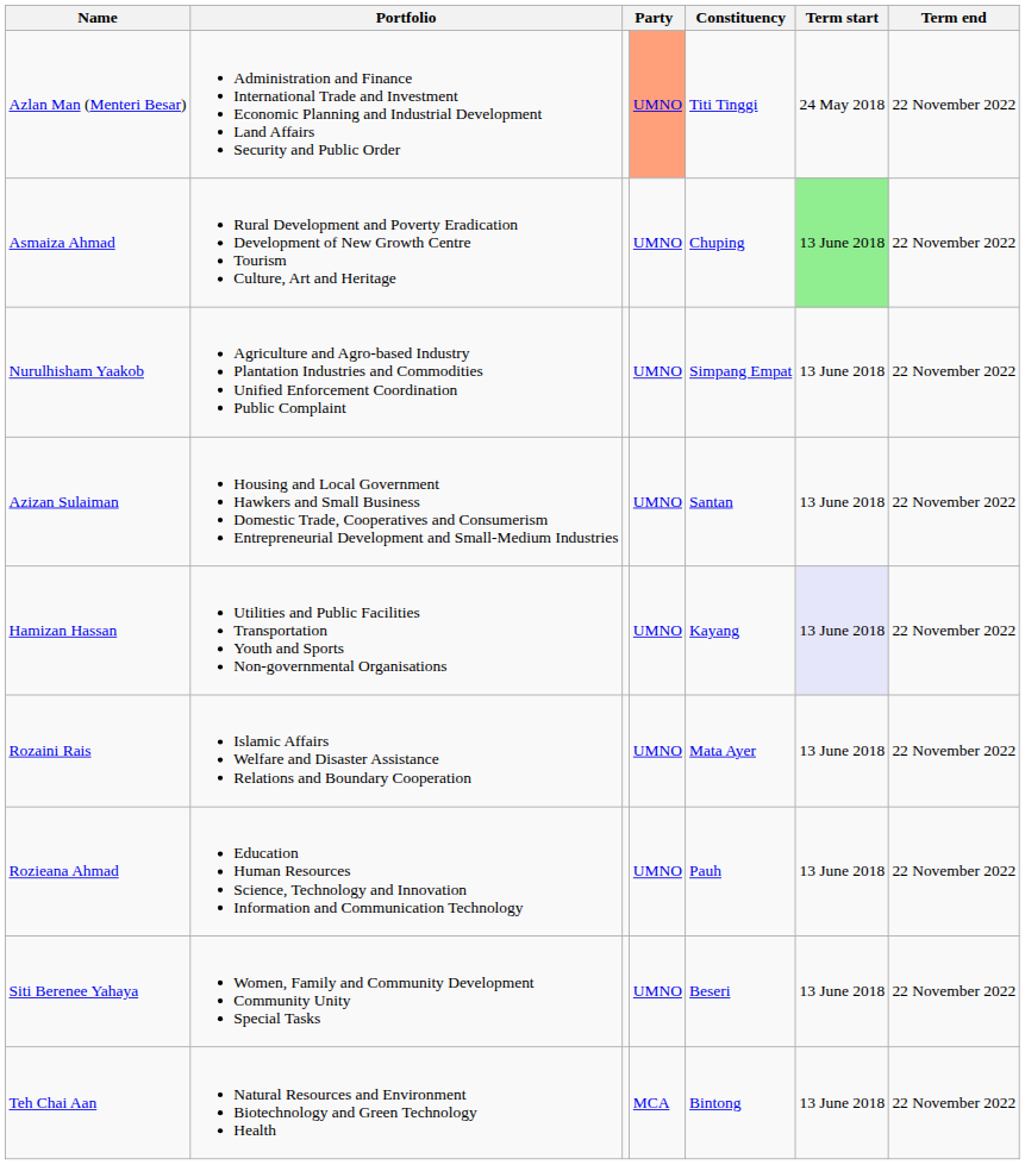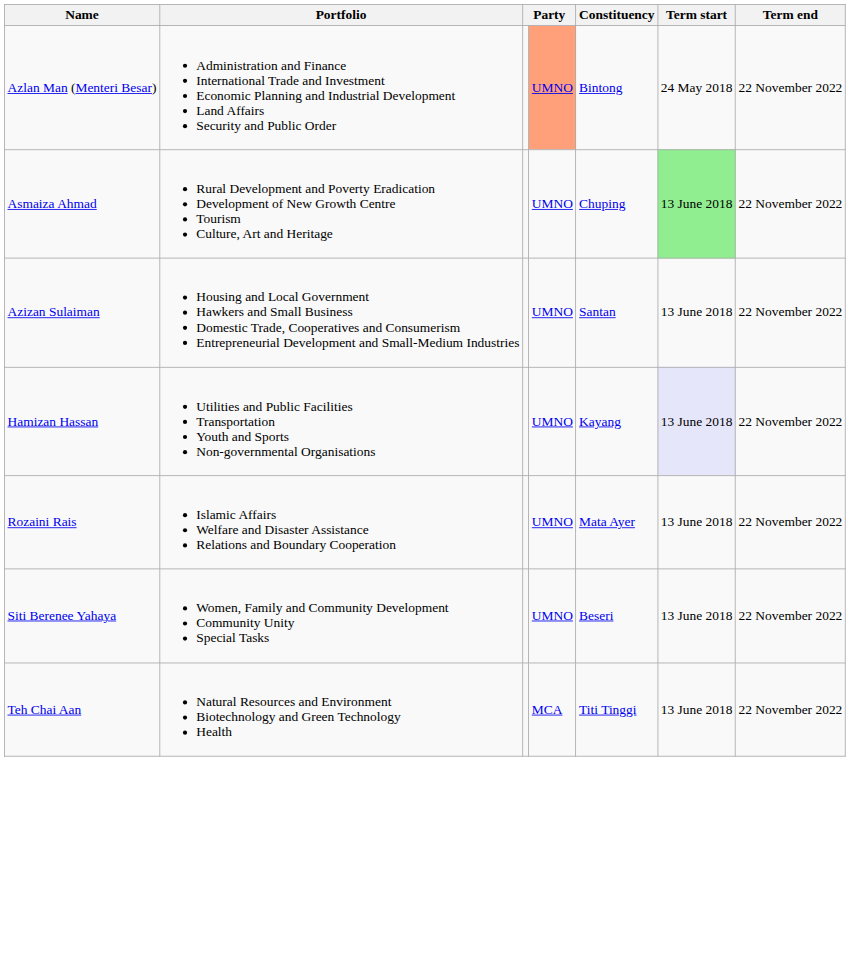Azlan Man (Menteri Besar) | Constituency: Titi Tinggi -> Bintong
- row: Nurulhisham Yaakob | Agriculture and Agro-based Industry Plantation Industries and Commodities Unified Enforcement Coordination Public Complaint | UMNO | Simpang Empat | 13 June 2018 | 22 November 2022
- row: Rozieana Ahmad | Education Human Resources Science, Technology and Innovation Information and Communication Technology | UMNO | Pauh | 13 June 2018 | 22 November 2022
Teh Chai Aan | Constituency: Bintong -> Titi Tinggi
